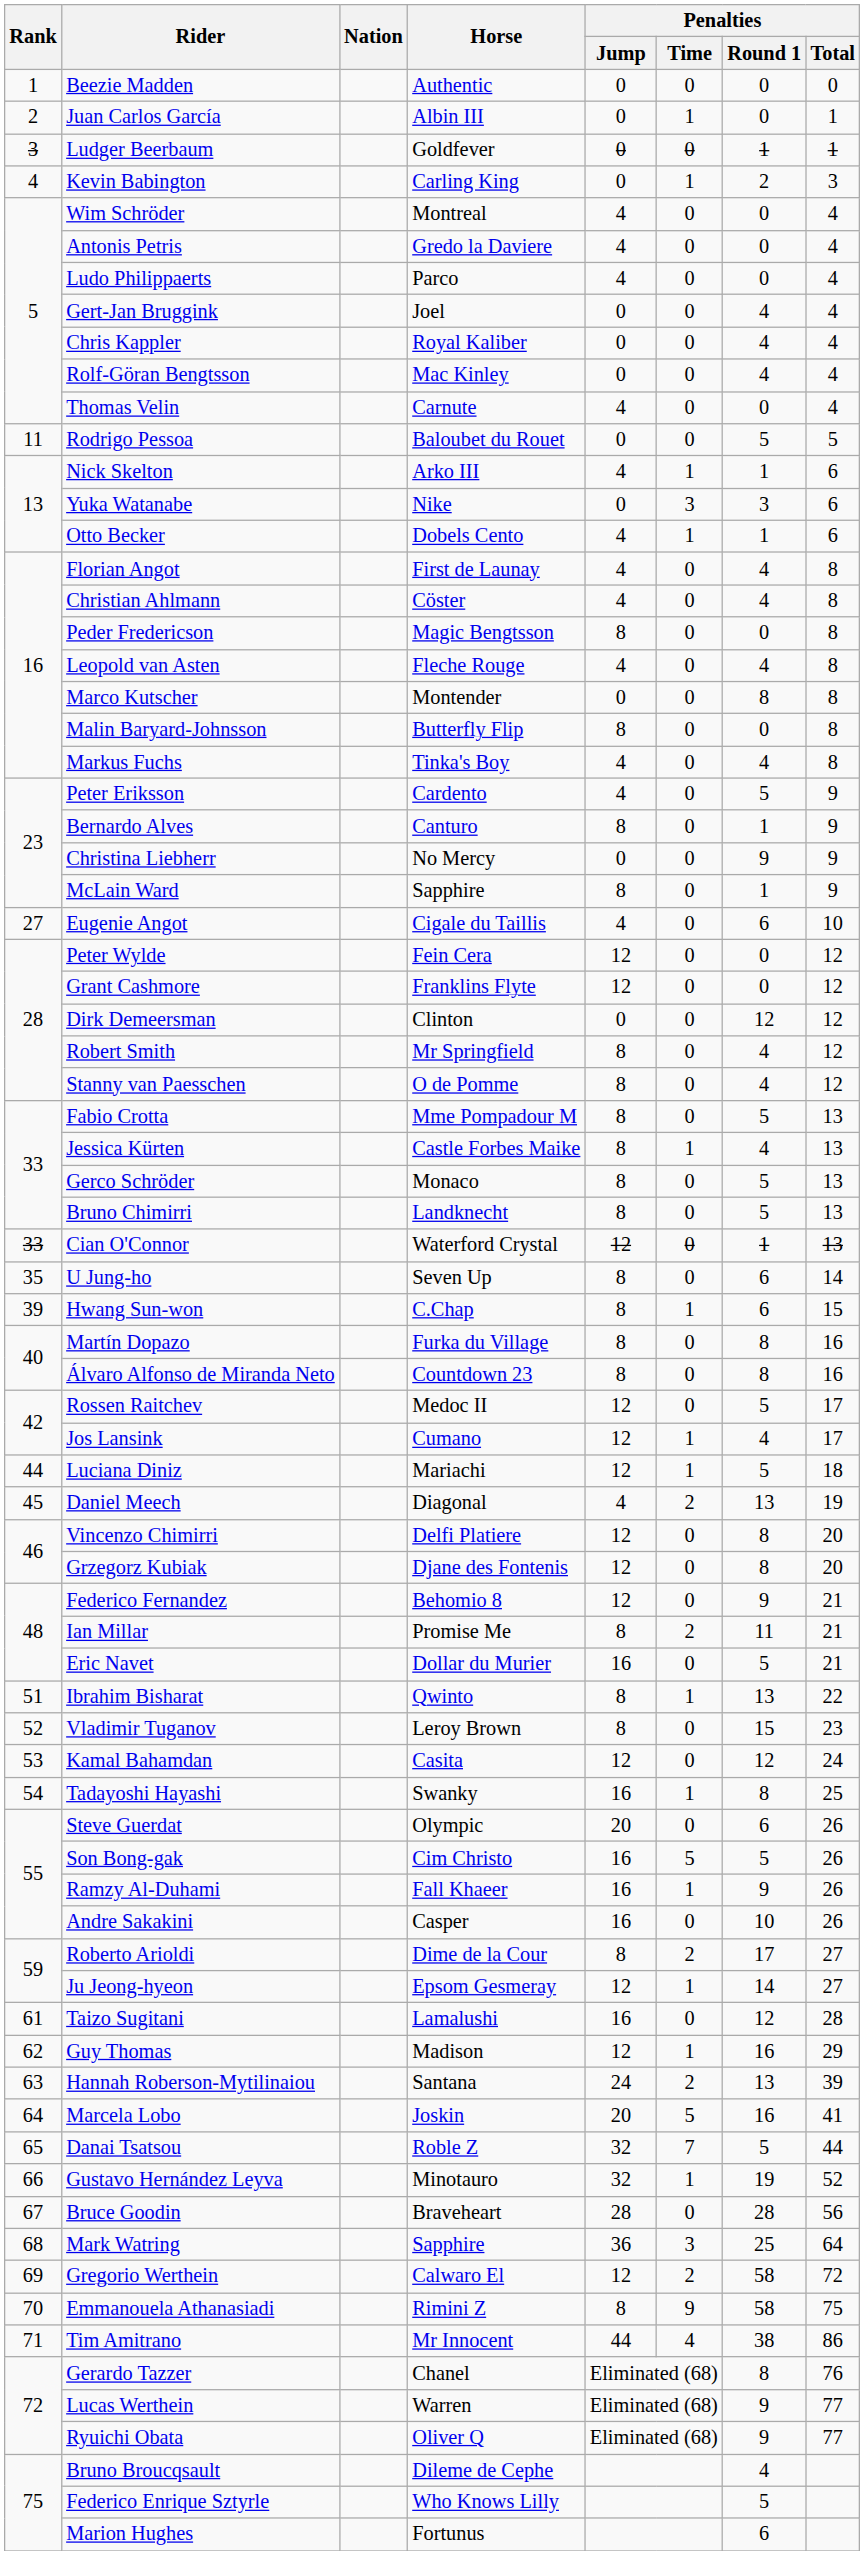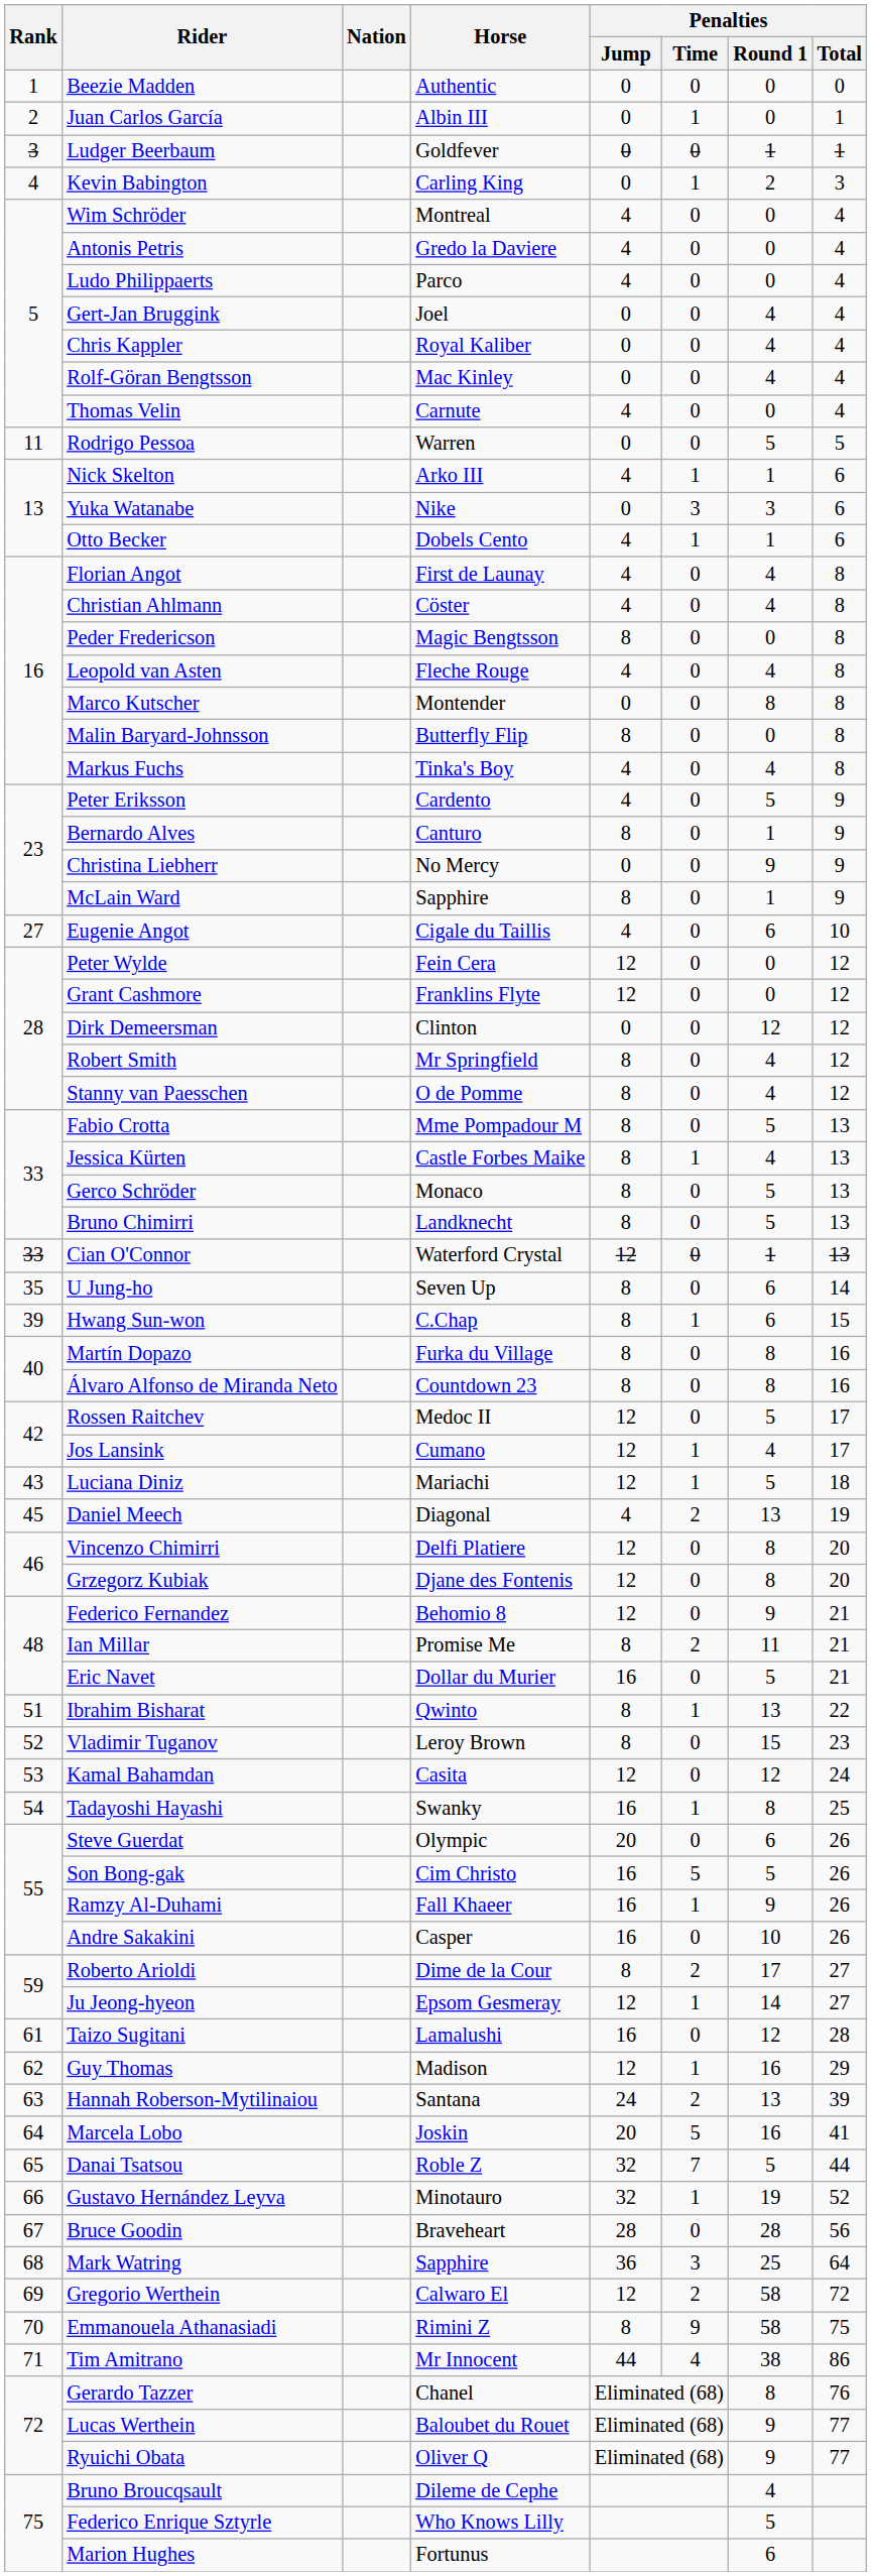Rodrigo Pessoa | Horse: Baloubet du Rouet -> Warren
Luciana Diniz | Rank: 44 -> 43
Lucas Werthein | Horse: Warren -> Baloubet du Rouet
